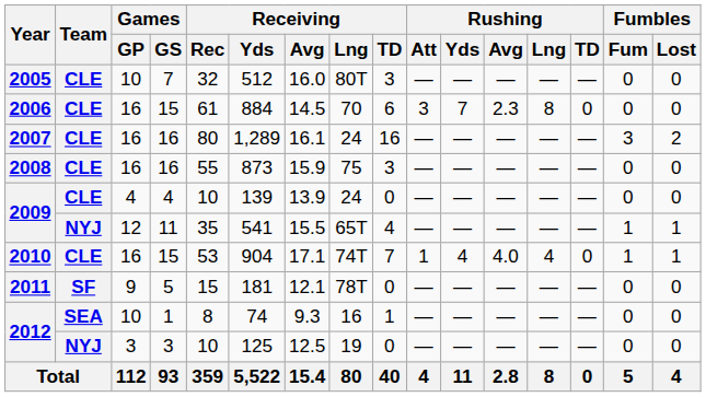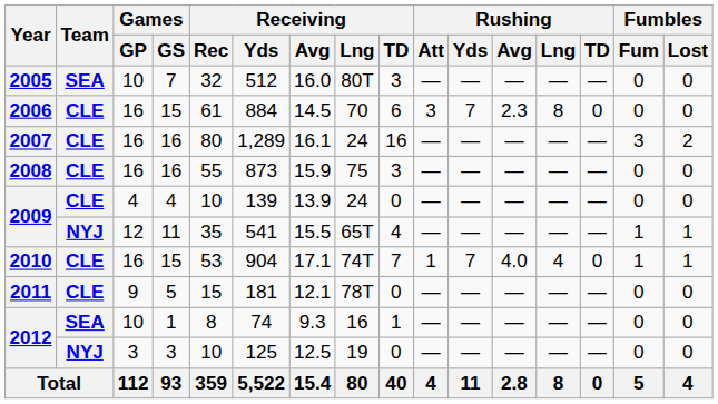2005 | Team: CLE -> SEA
2010 | Rushing / Yds: 4 -> 7
2011 | Team: SF -> CLE
